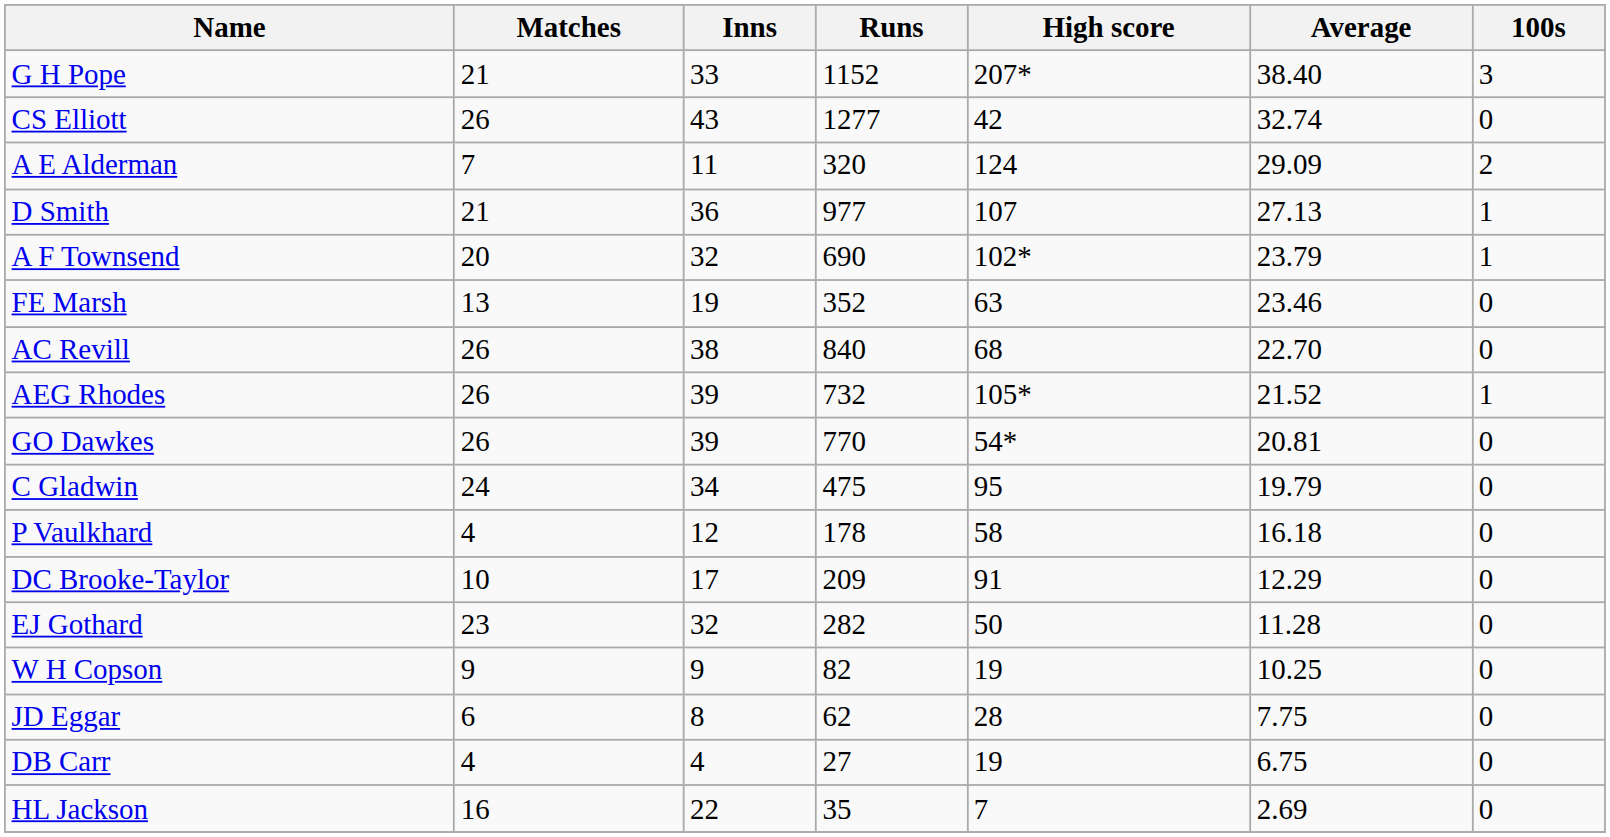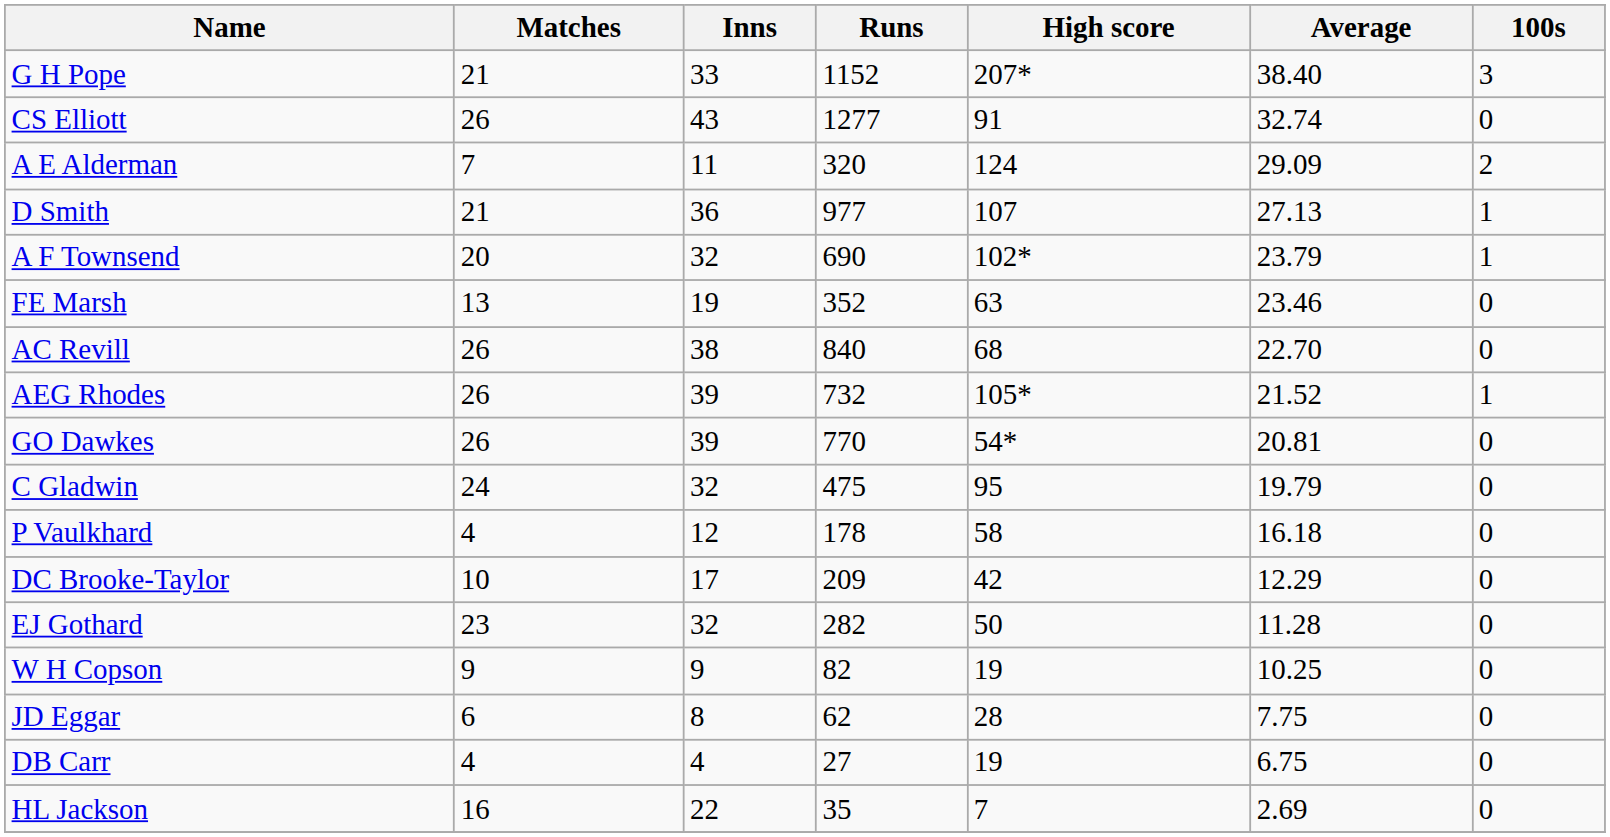CS Elliott | High score: 42 -> 91
C Gladwin | Inns: 34 -> 32
DC Brooke-Taylor | High score: 91 -> 42
